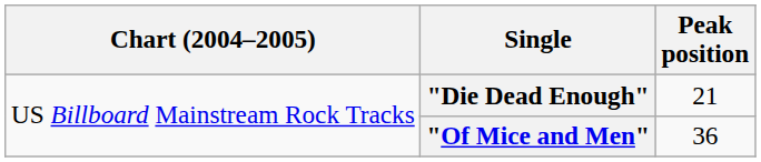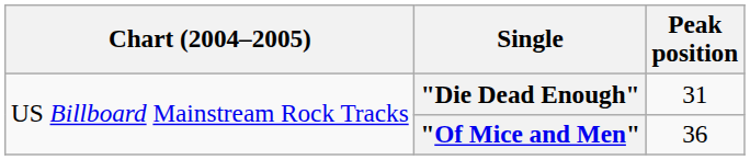"Die Dead Enough" | Peak position: 21 -> 31
